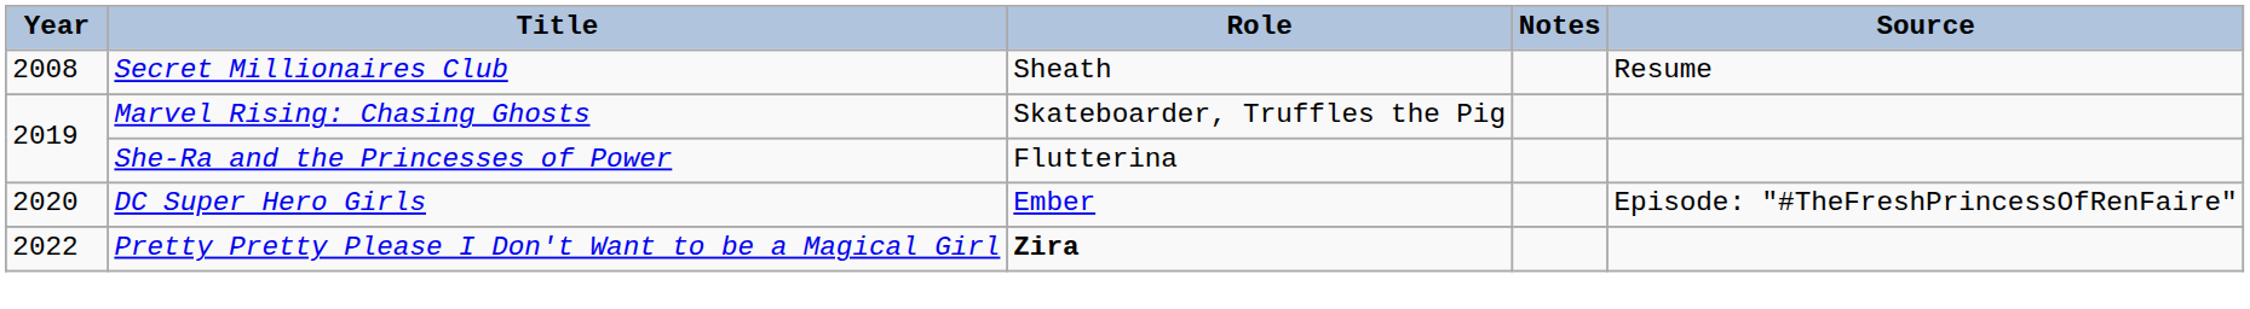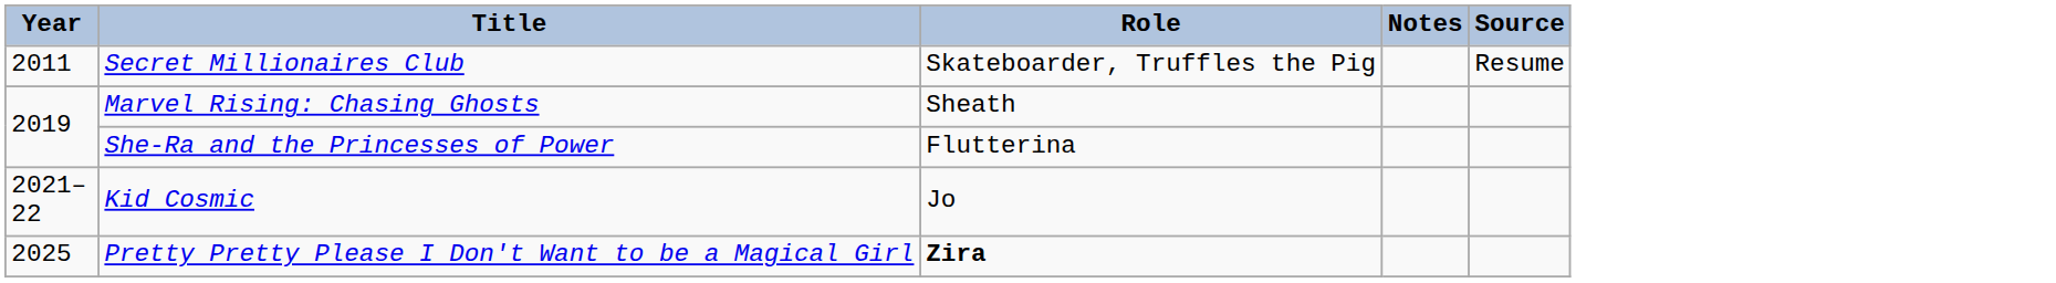Secret Millionaires Club | Year: 2008 -> 2011
Secret Millionaires Club | Role: Sheath -> Skateboarder, Truffles the Pig
Marvel Rising: Chasing Ghosts | Role: Skateboarder, Truffles the Pig -> Sheath
- row: 2020 | DC Super Hero Girls | Ember | Episode: "#TheFreshPrincessOfRenFaire"
+ row: 2021–22 | Kid Cosmic | Jo
Pretty Pretty Please I Don't Want to be a Magical Girl | Year: 2022 -> 2025
